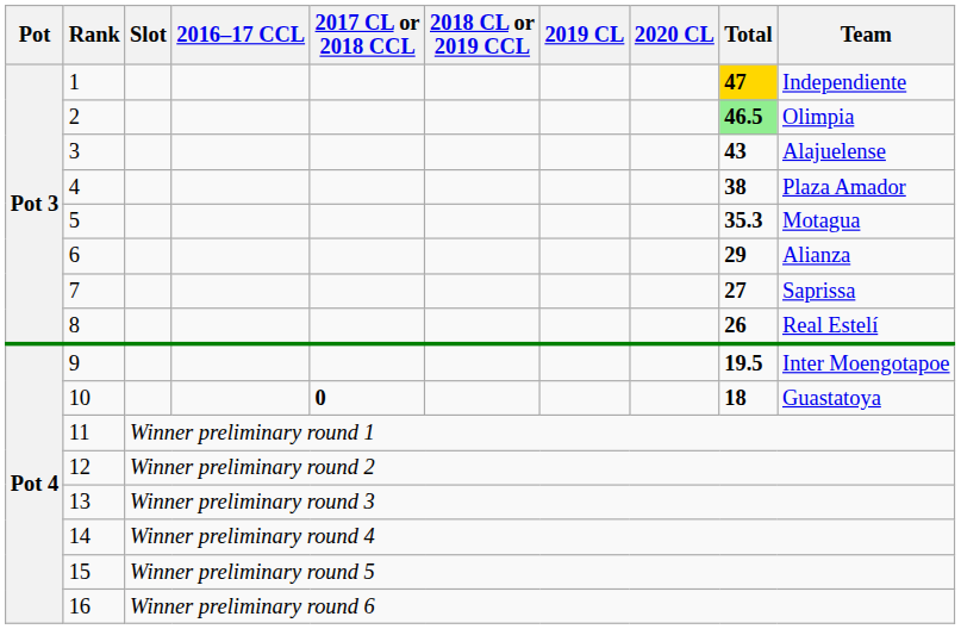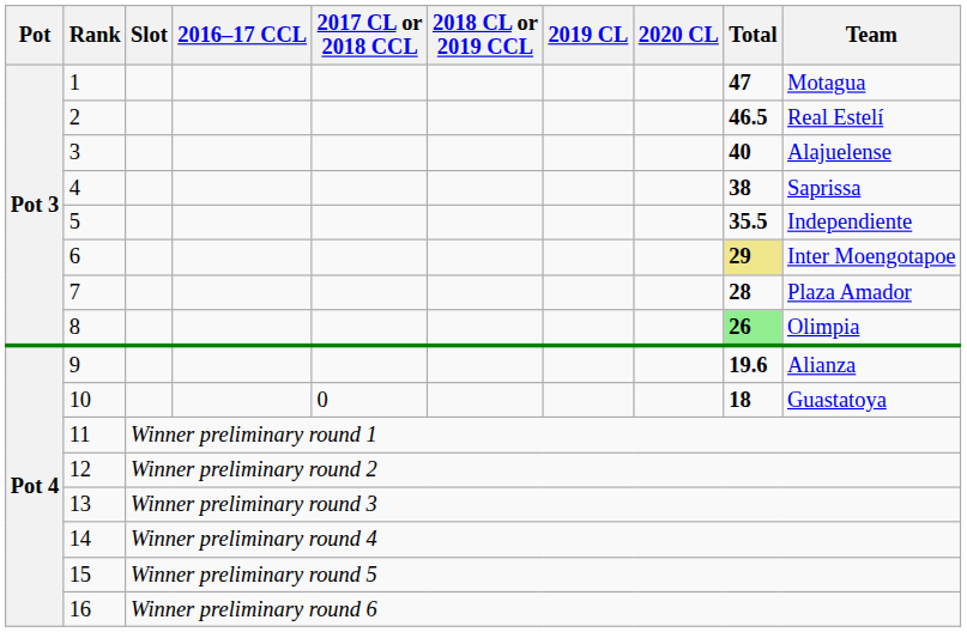1 | Total: gold background -> no background
1 | Team: Independiente -> Motagua
2 | Total: lightgreen background -> no background
2 | Team: Olimpia -> Real Estelí
3 | Total: 43 -> 40
4 | Team: Plaza Amador -> Saprissa
5 | Total: 35.3 -> 35.5
5 | Team: Motagua -> Independiente
6 | Total: no background -> khaki background
6 | Team: Alianza -> Inter Moengotapoe
7 | Total: 27 -> 28
7 | Team: Saprissa -> Plaza Amador
8 | Total: no background -> lightgreen background
8 | Team: Real Estelí -> Olimpia
9 | Total: 19.5 -> 19.6
9 | Team: Inter Moengotapoe -> Alianza
10 | 2017 CL or 2018 CCL: bold -> normal
